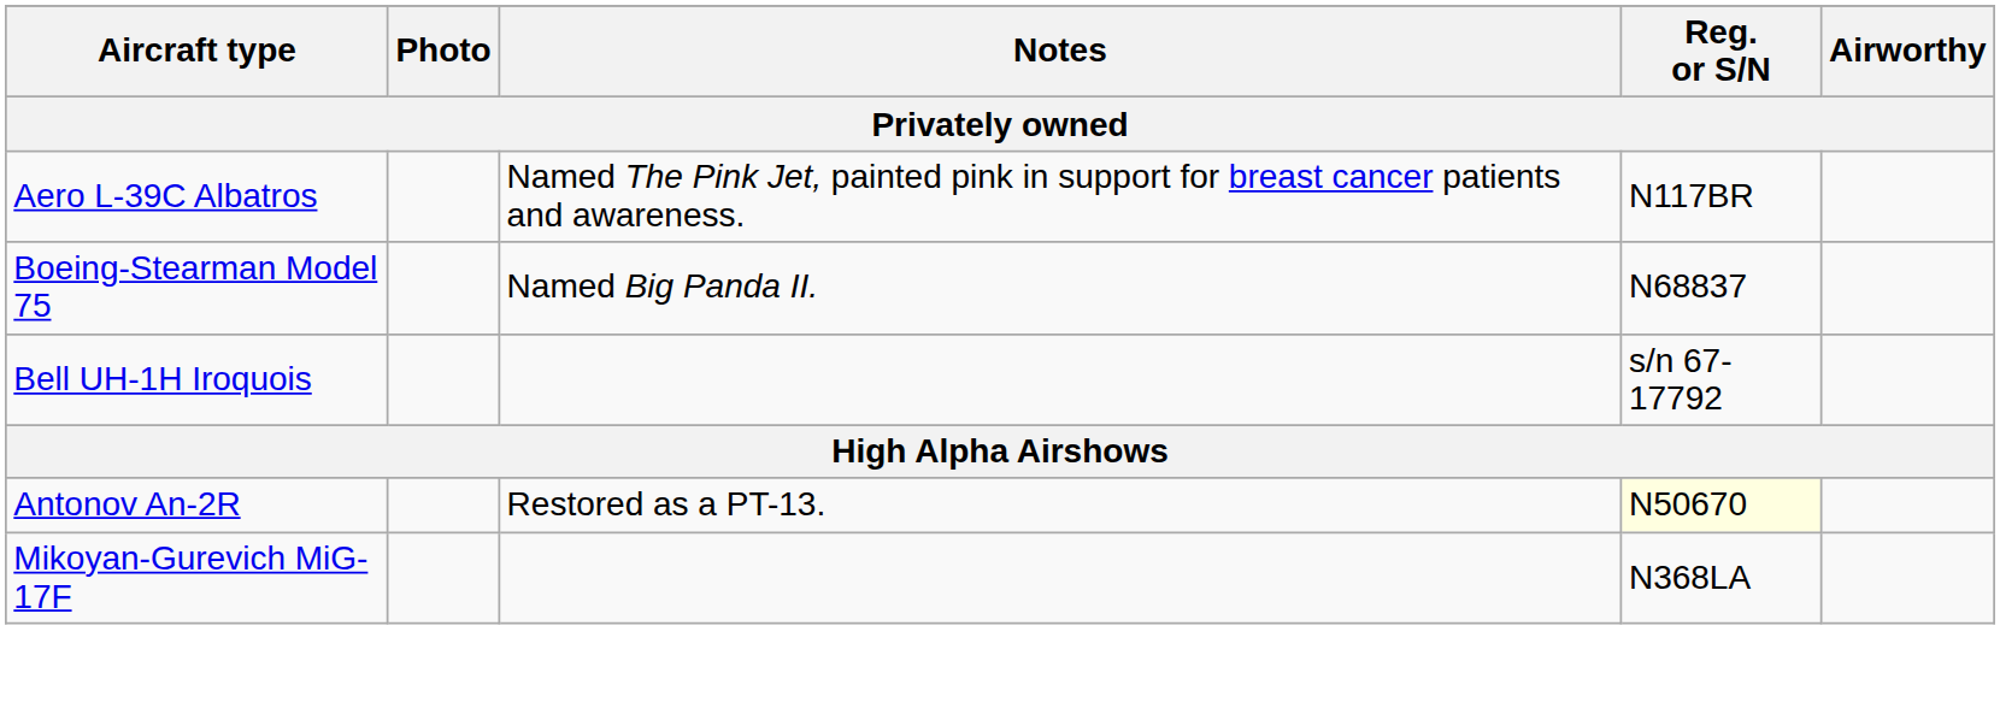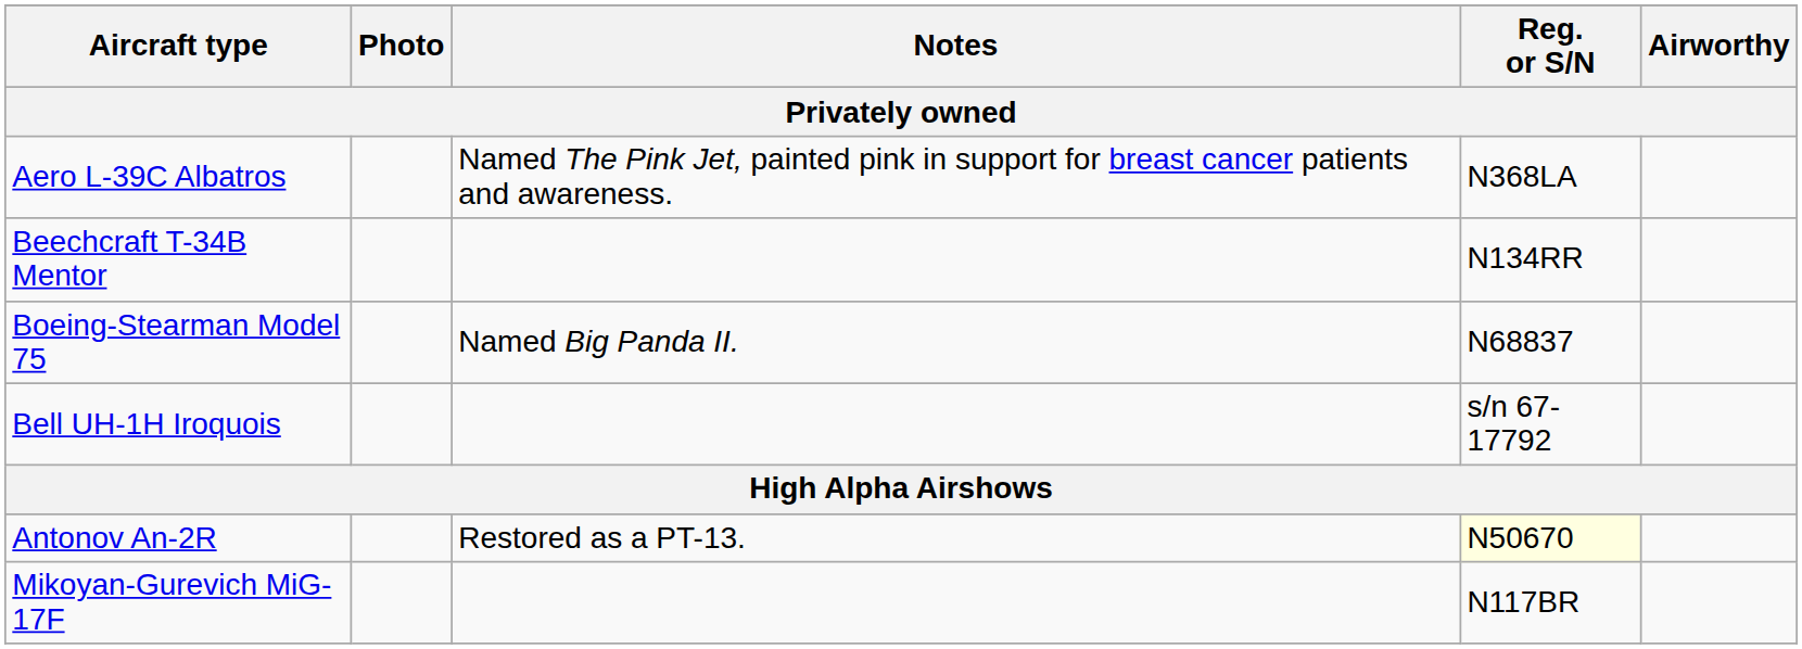Aero L-39C Albatros | Reg. or S/N: N117BR -> N368LA
+ row: Beechcraft T-34B Mentor | N134RR
Mikoyan-Gurevich MiG-17F | Reg. or S/N: N368LA -> N117BR
